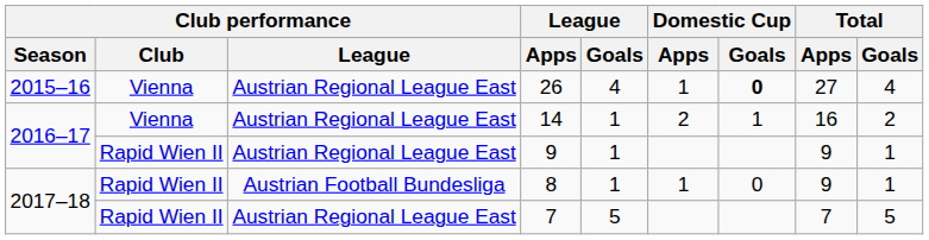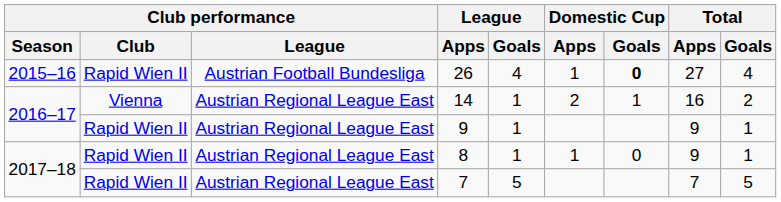26 | Club performance / Club: Vienna -> Rapid Wien II
26 | Club performance / League: Austrian Regional League East -> Austrian Football Bundesliga
8 | Club performance / League: Austrian Football Bundesliga -> Austrian Regional League East
